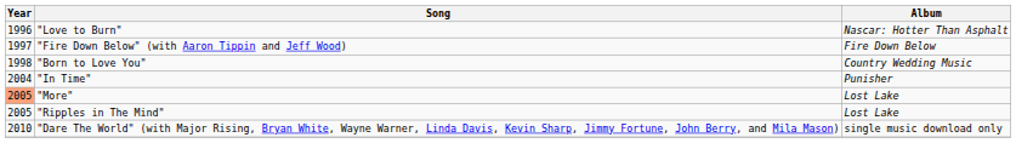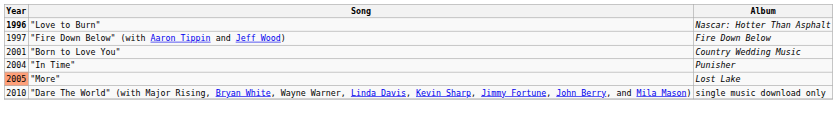"Love to Burn" | Year: normal -> bold
"Born to Love You" | Year: 1998 -> 2001
- row: 2005 | "Ripples in The Mind" | Lost Lake
